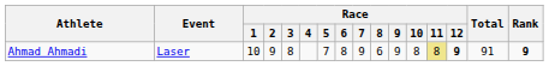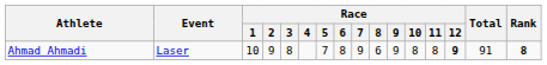Ahmad Ahmadi | Race / 11: khaki background -> no background
Ahmad Ahmadi | Rank: 9 -> 8
